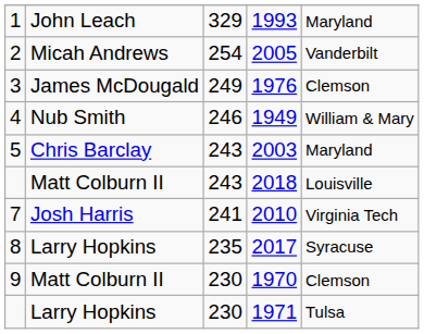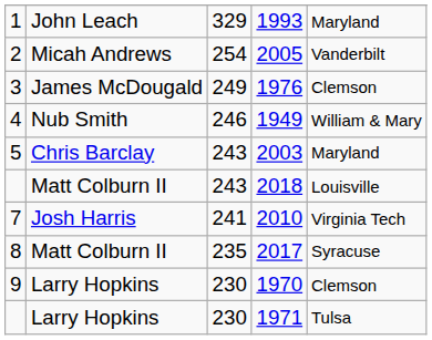2017 | column 2: Larry Hopkins -> Matt Colburn II
1970 | column 2: Matt Colburn II -> Larry Hopkins
